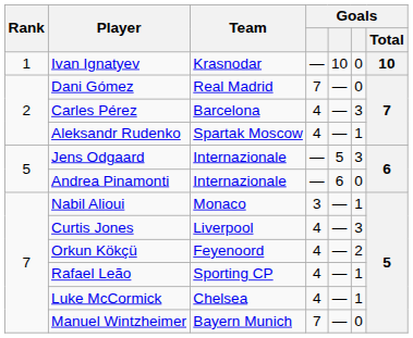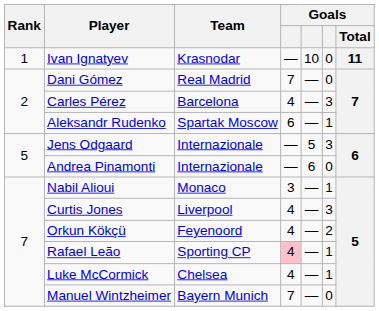Ivan Ignatyev | Goals / Total: 10 -> 11
Aleksandr Rudenko | column 4: 4 -> 6
Rafael Leão | column 4: no background -> pink background
